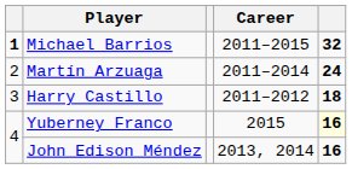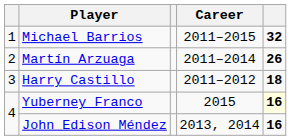Michael Barrios | column 1: bold -> normal
Martín Arzuaga | column 5: 24 -> 26
